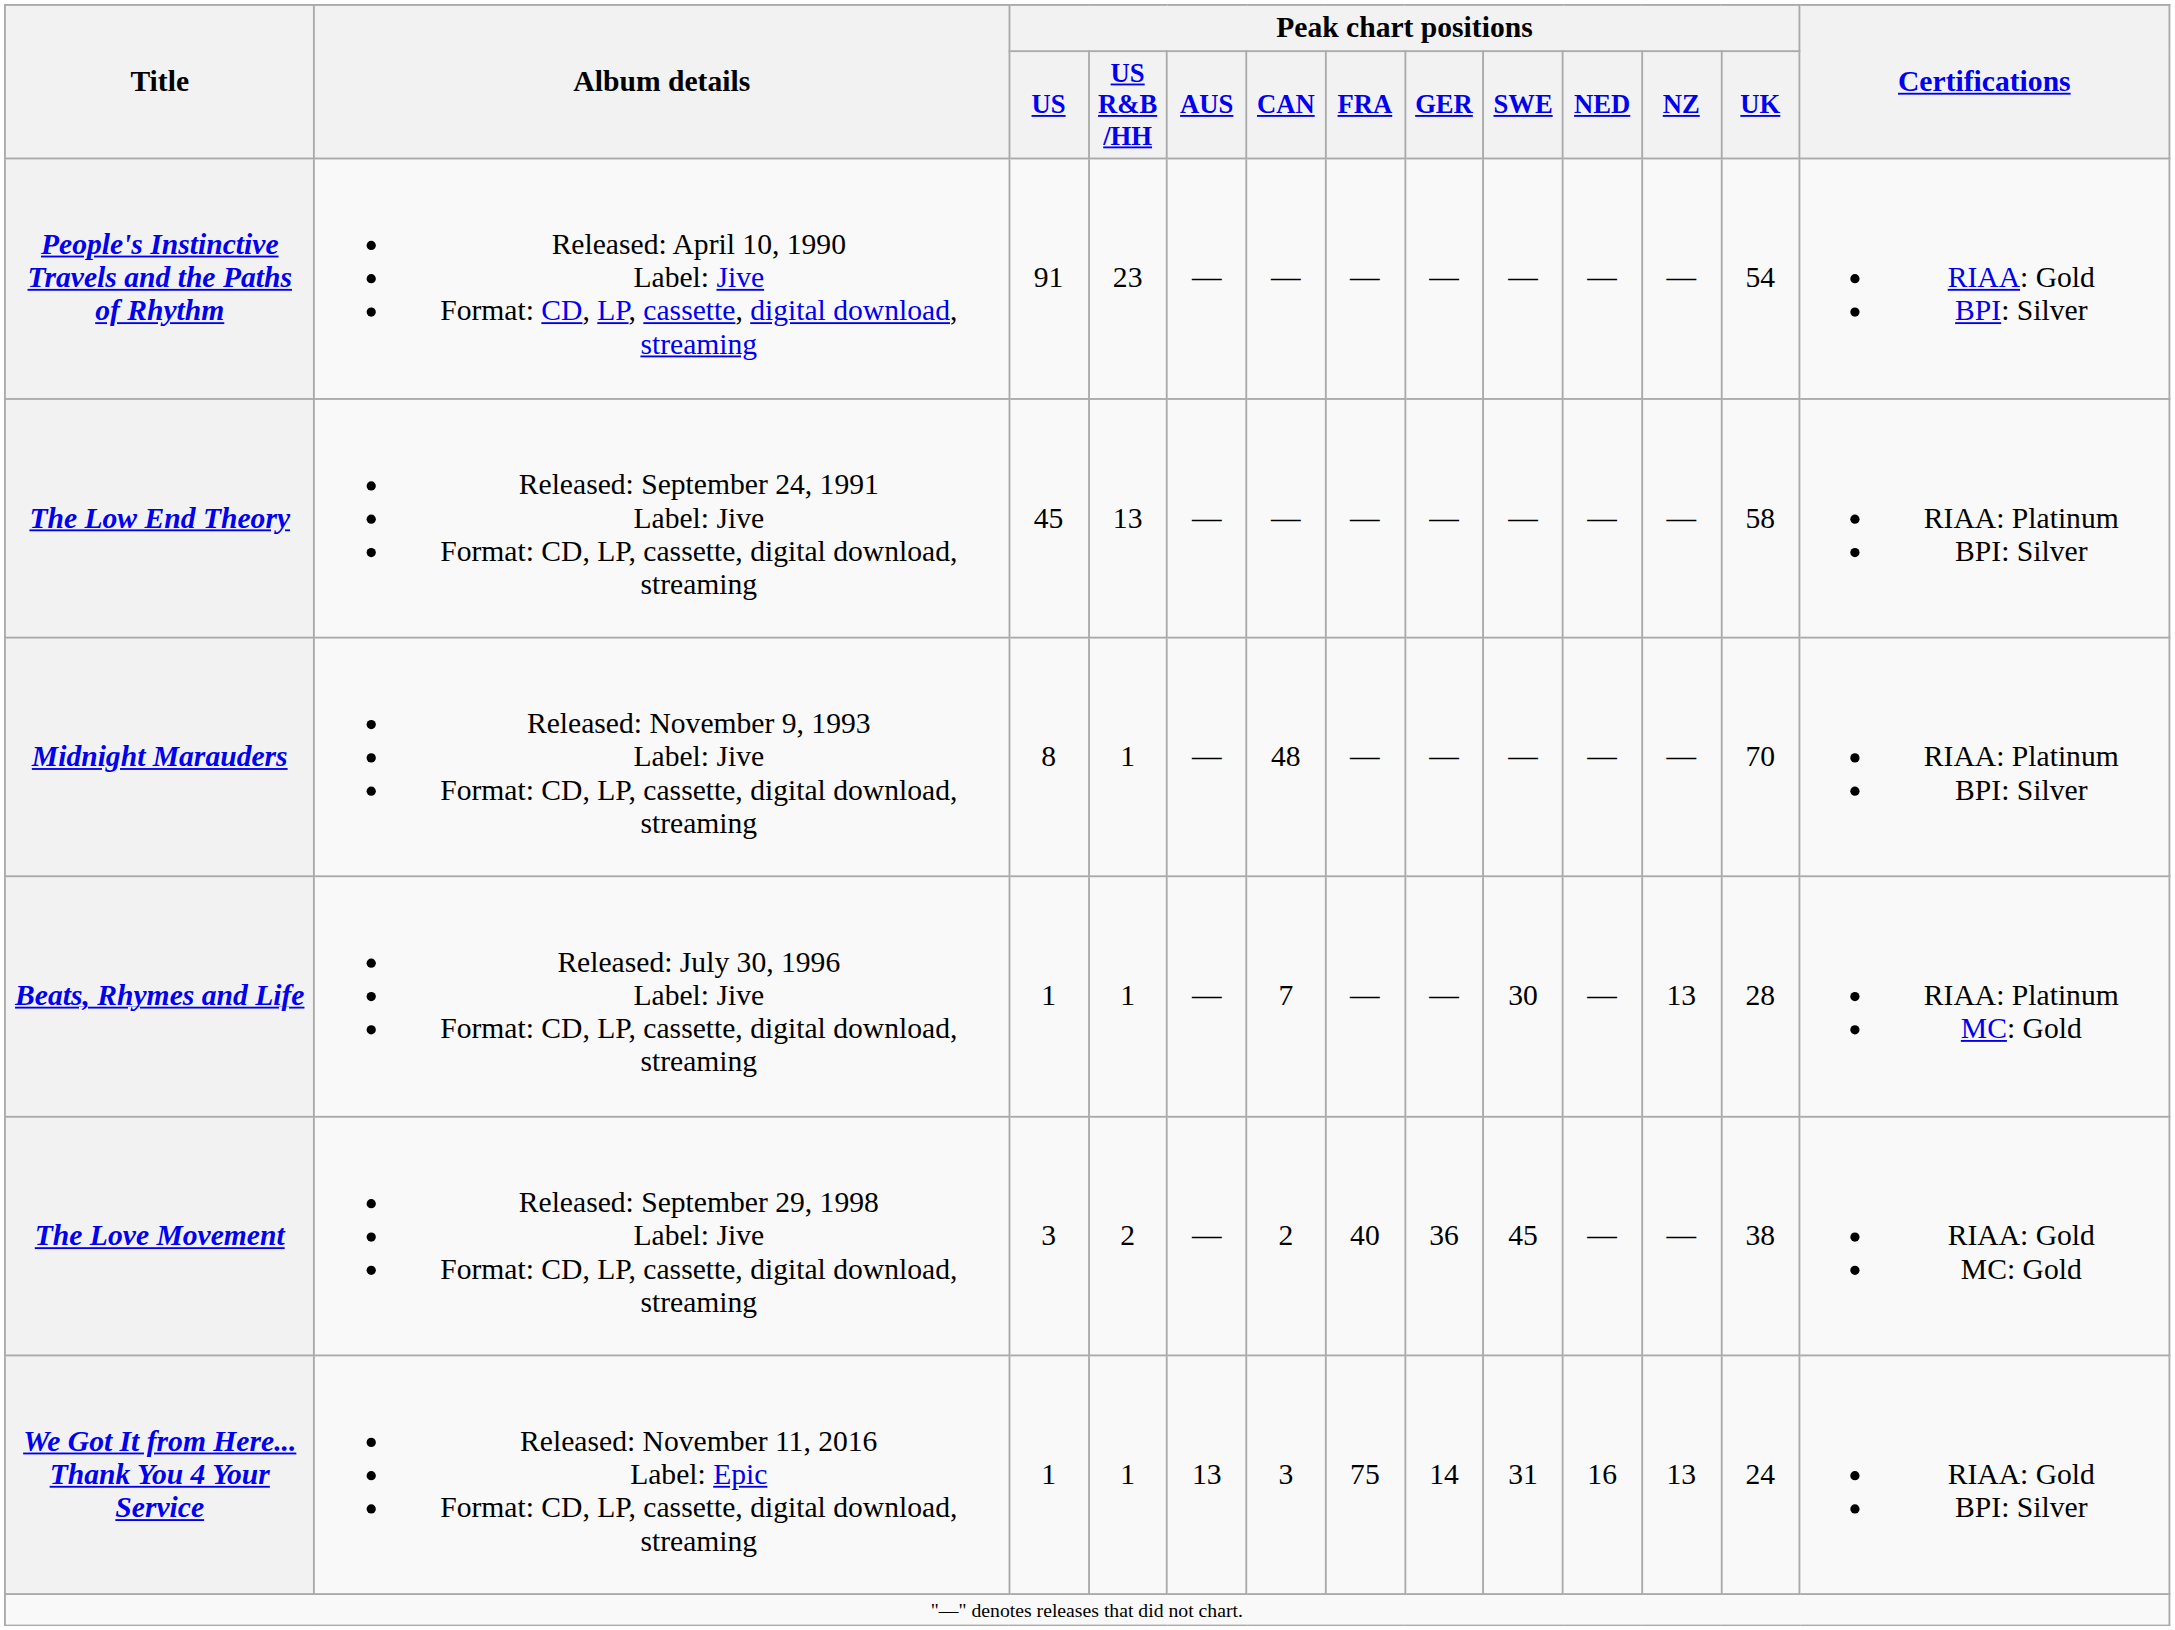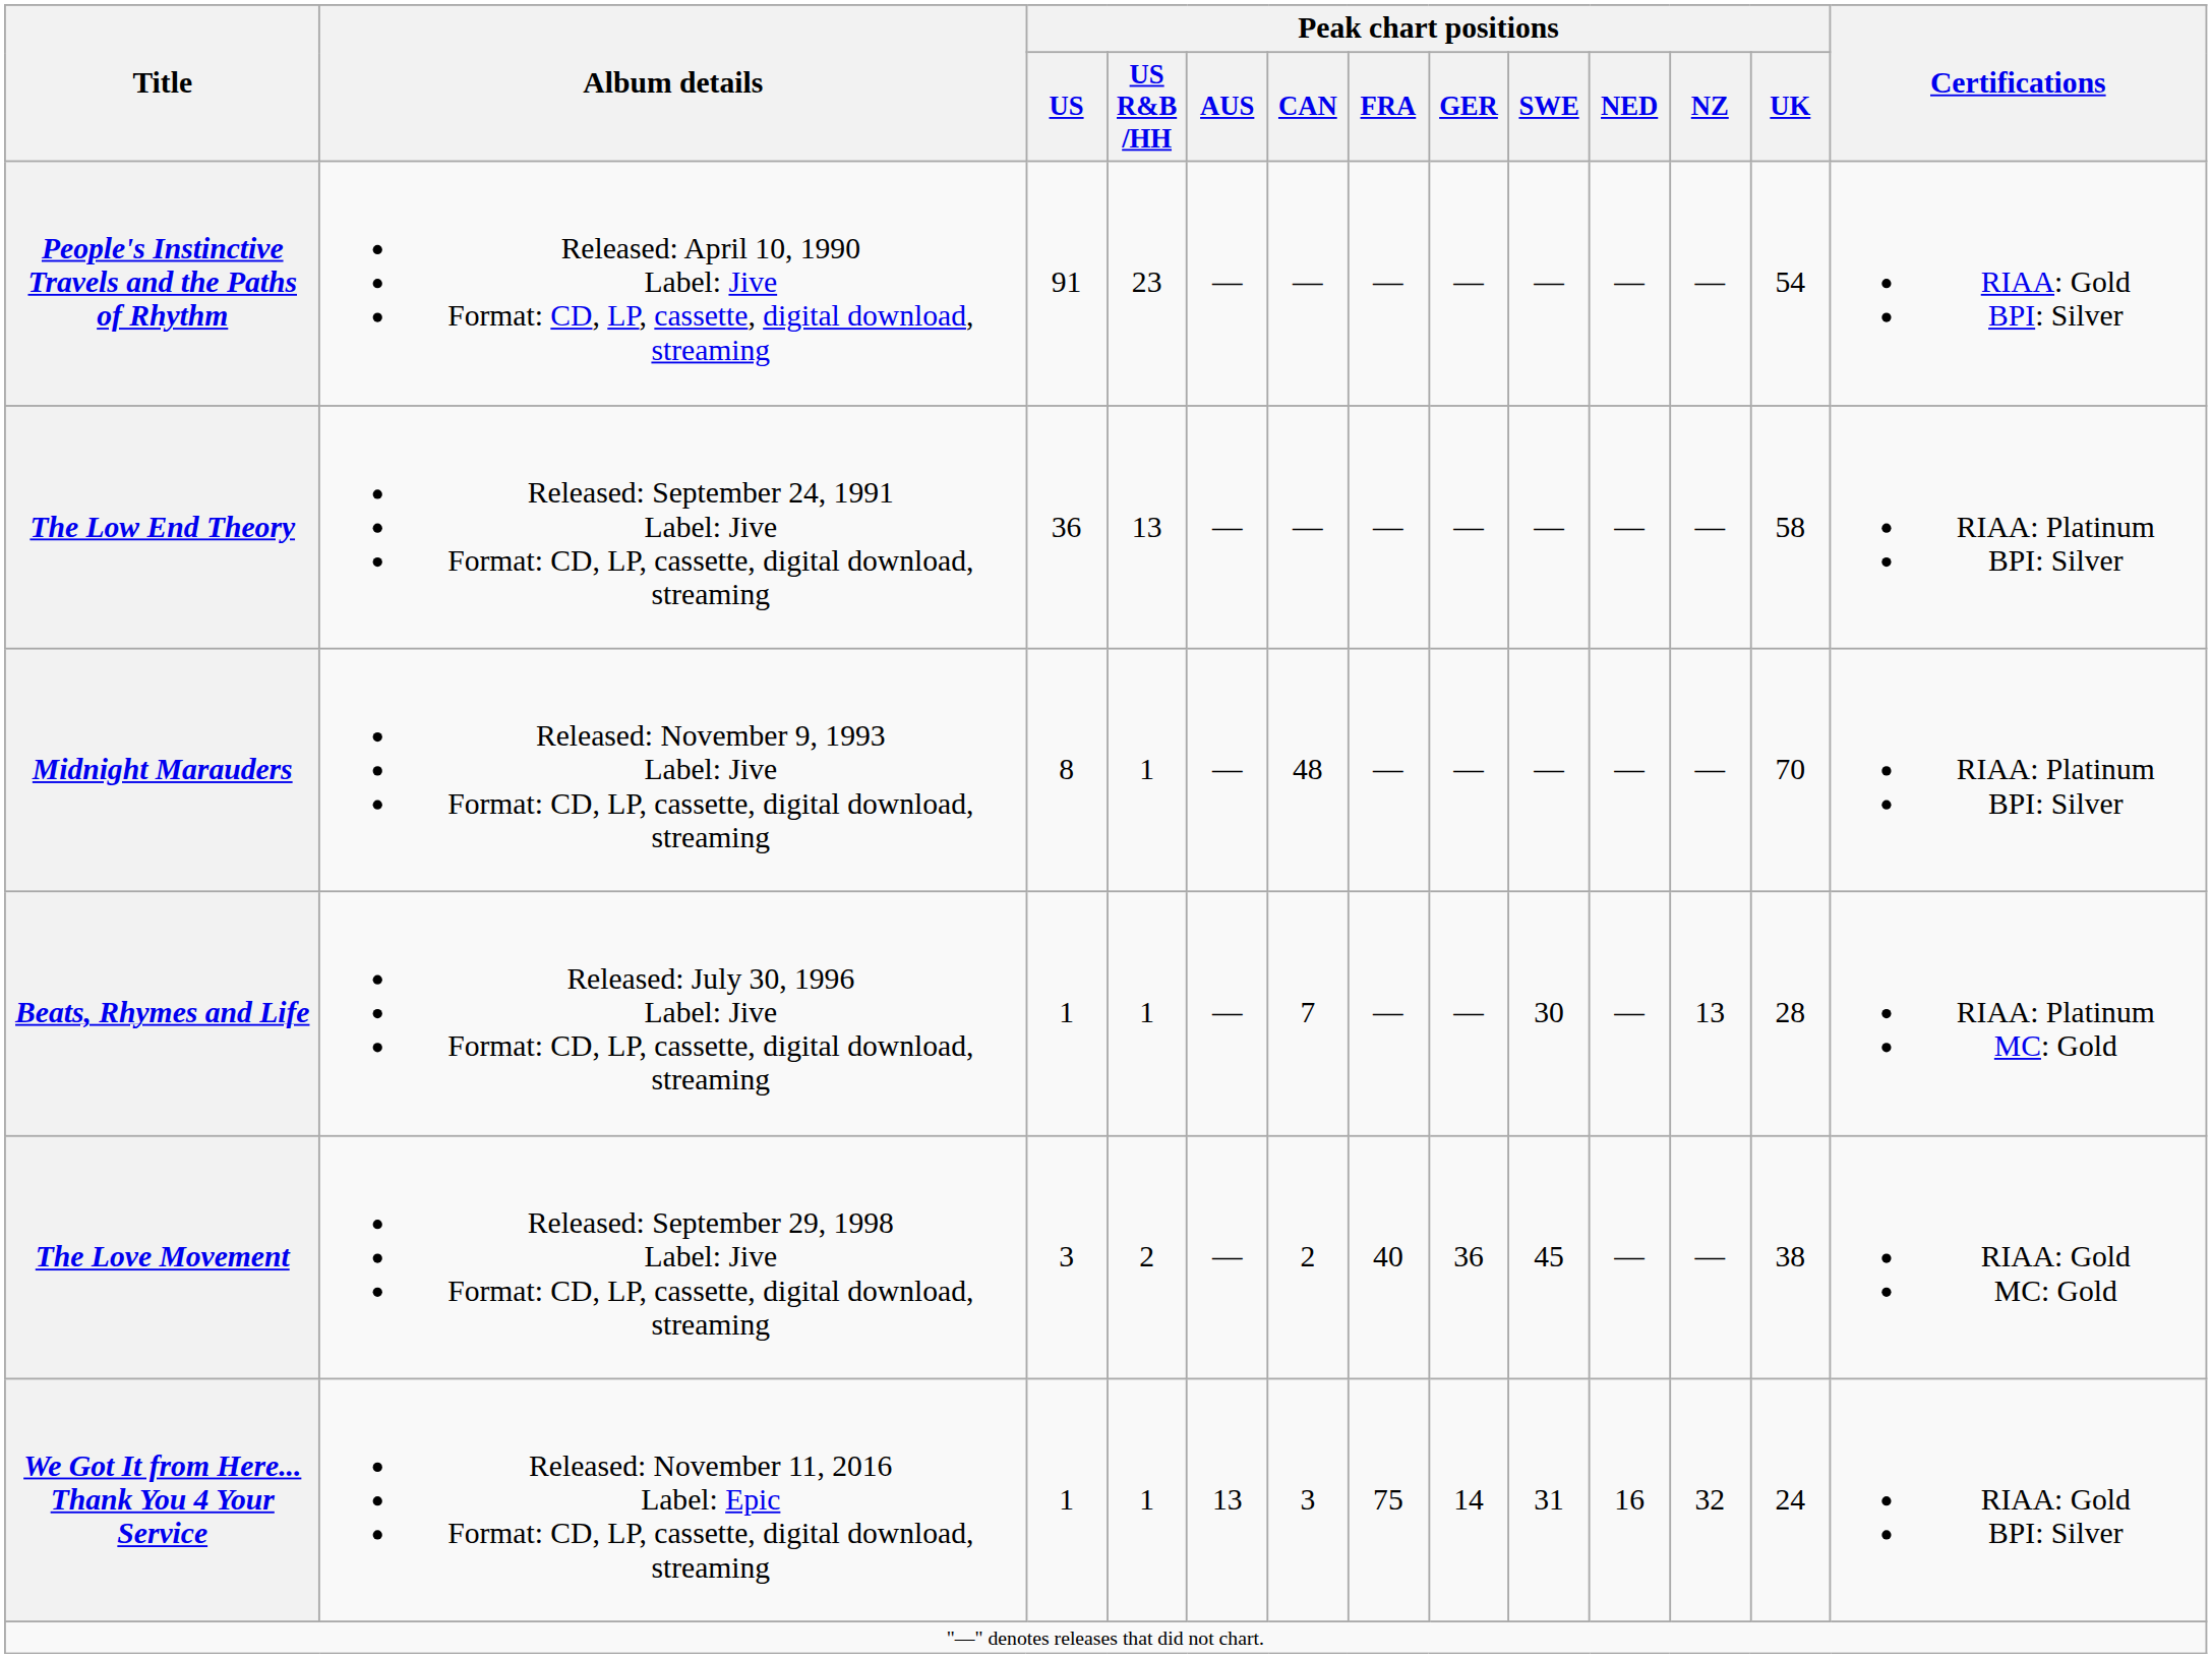The Low End Theory | Peak chart positions / US: 45 -> 36
We Got It from Here... Thank You 4 Your Service | Peak chart positions / NZ: 13 -> 32
